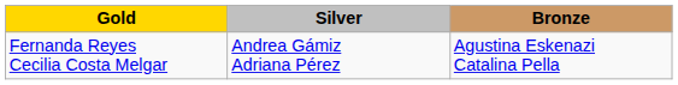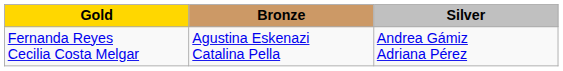columns swapped: Silver <-> Bronze
